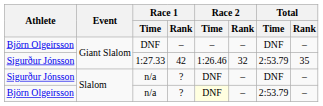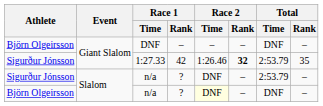1:27.33 | Race 2 / Rank: normal -> bold
Sigurður Jónsson / n/a | Total / Time: DNF -> 2:53.79
Björn Olgeirsson / n/a | Total / Time: 2:53.79 -> DNF
